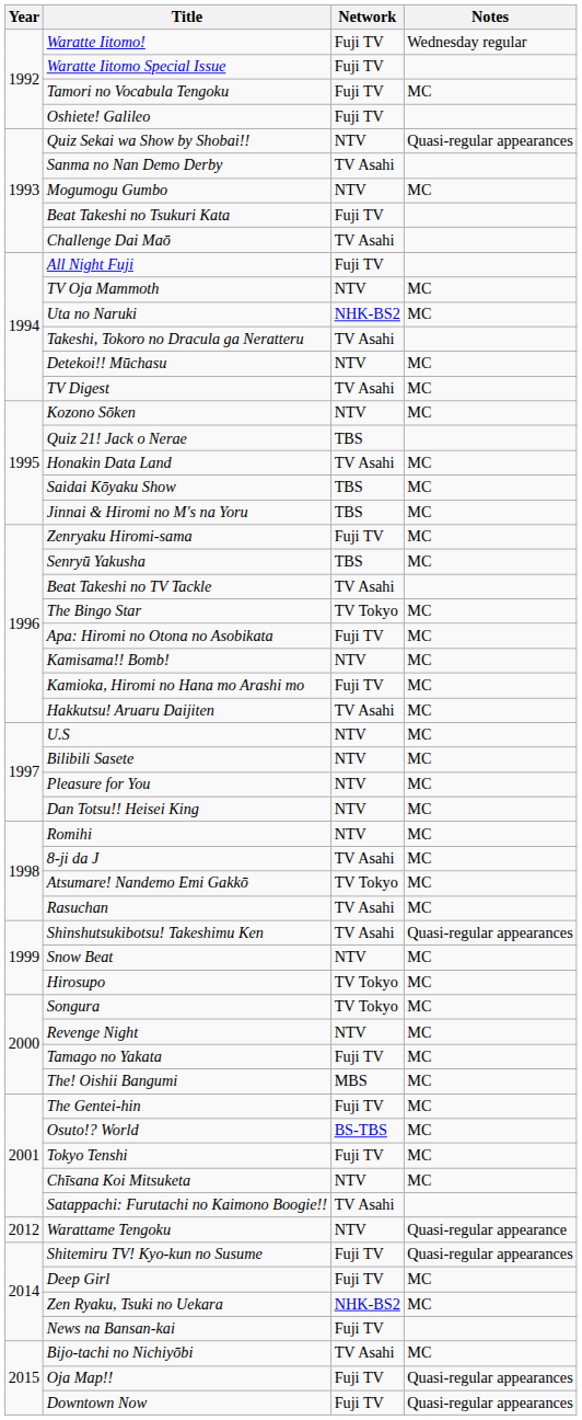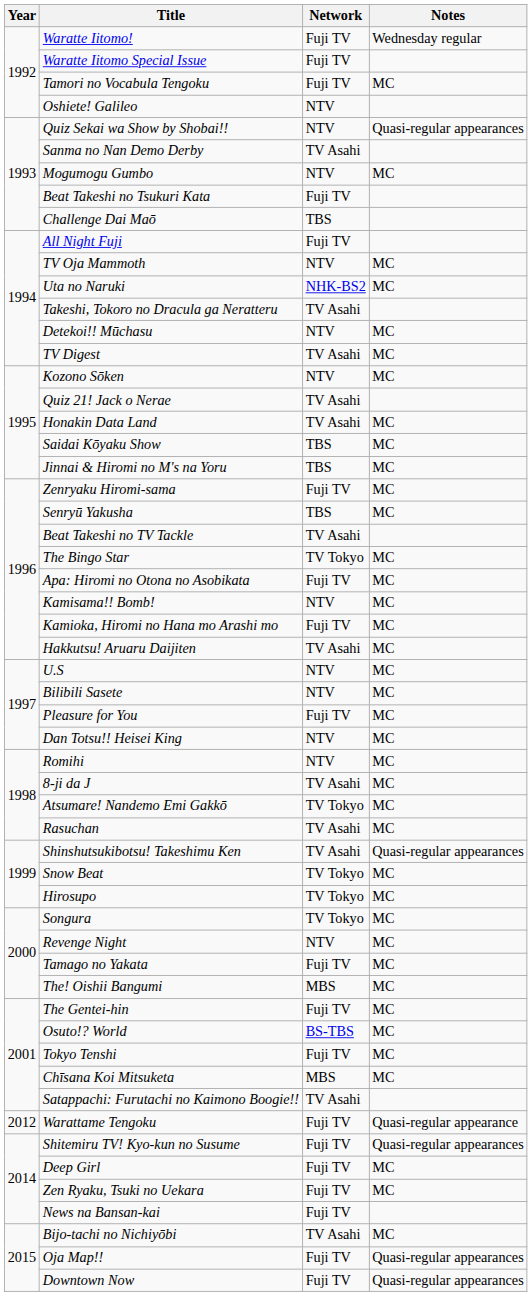Oshiete! Galileo | Network: Fuji TV -> NTV
Challenge Dai Maō | Network: TV Asahi -> TBS
Quiz 21! Jack o Nerae | Network: TBS -> TV Asahi
Pleasure for You | Network: NTV -> Fuji TV
Snow Beat | Network: NTV -> TV Tokyo
Chīsana Koi Mitsuketa | Network: NTV -> MBS
Warattame Tengoku | Network: NTV -> Fuji TV
Zen Ryaku, Tsuki no Uekara | Network: NHK-BS2 -> Fuji TV
